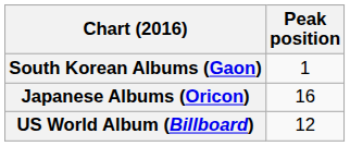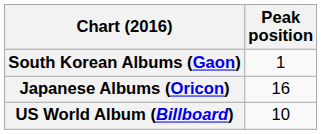US World Album (Billboard) | Peak position: 12 -> 10
